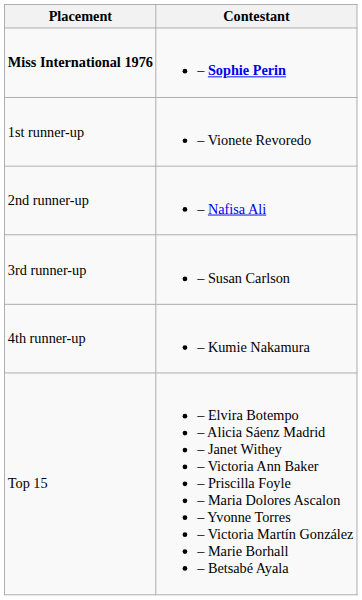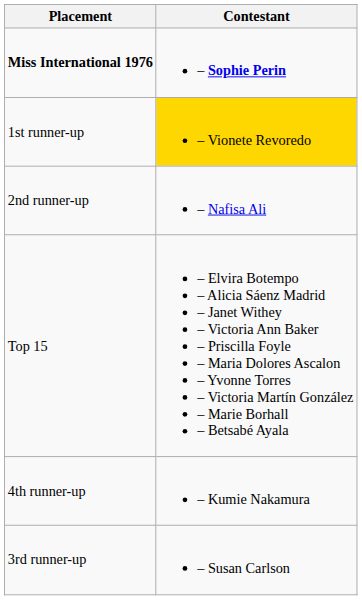1st runner-up | Contestant: no background -> gold background
rows swapped: 3rd runner-up <-> Top 15
